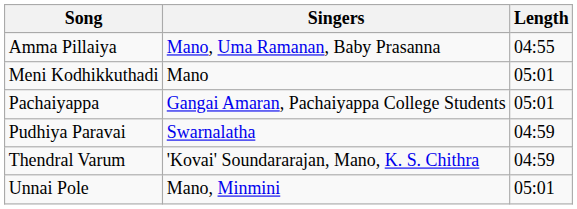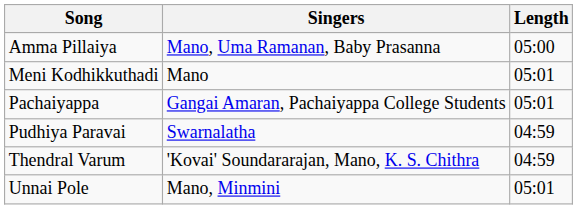Amma Pillaiya | Length: 04:55 -> 05:00
